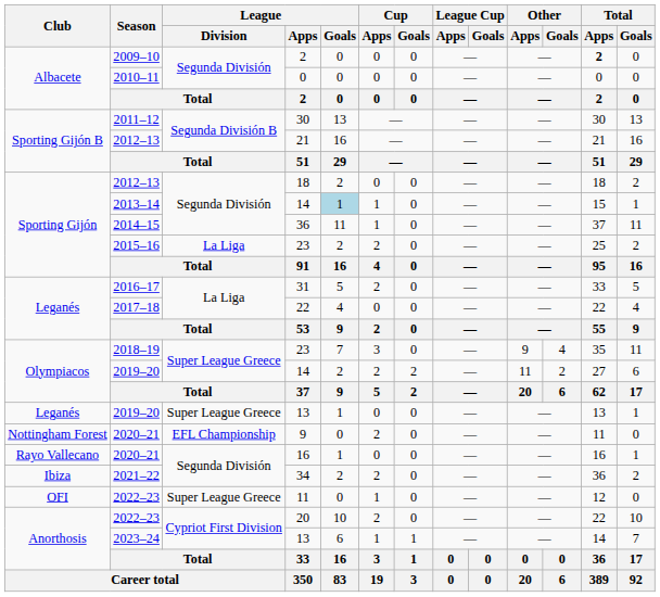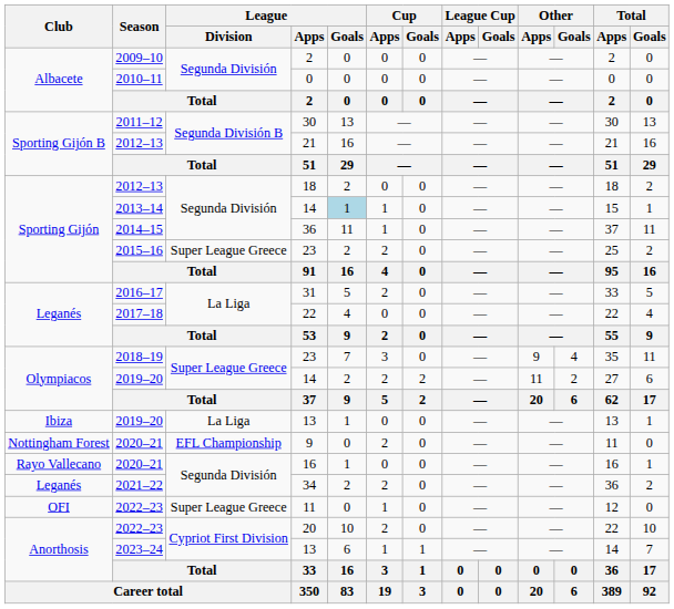2009–10 / 2 | Total / Apps: bold -> normal
2015–16 / 23 | League / Division: La Liga -> Super League Greece
2019–20 / 13 | Club: Leganés -> Ibiza
2019–20 / 13 | League / Division: Super League Greece -> La Liga
34 | Club: Ibiza -> Leganés
